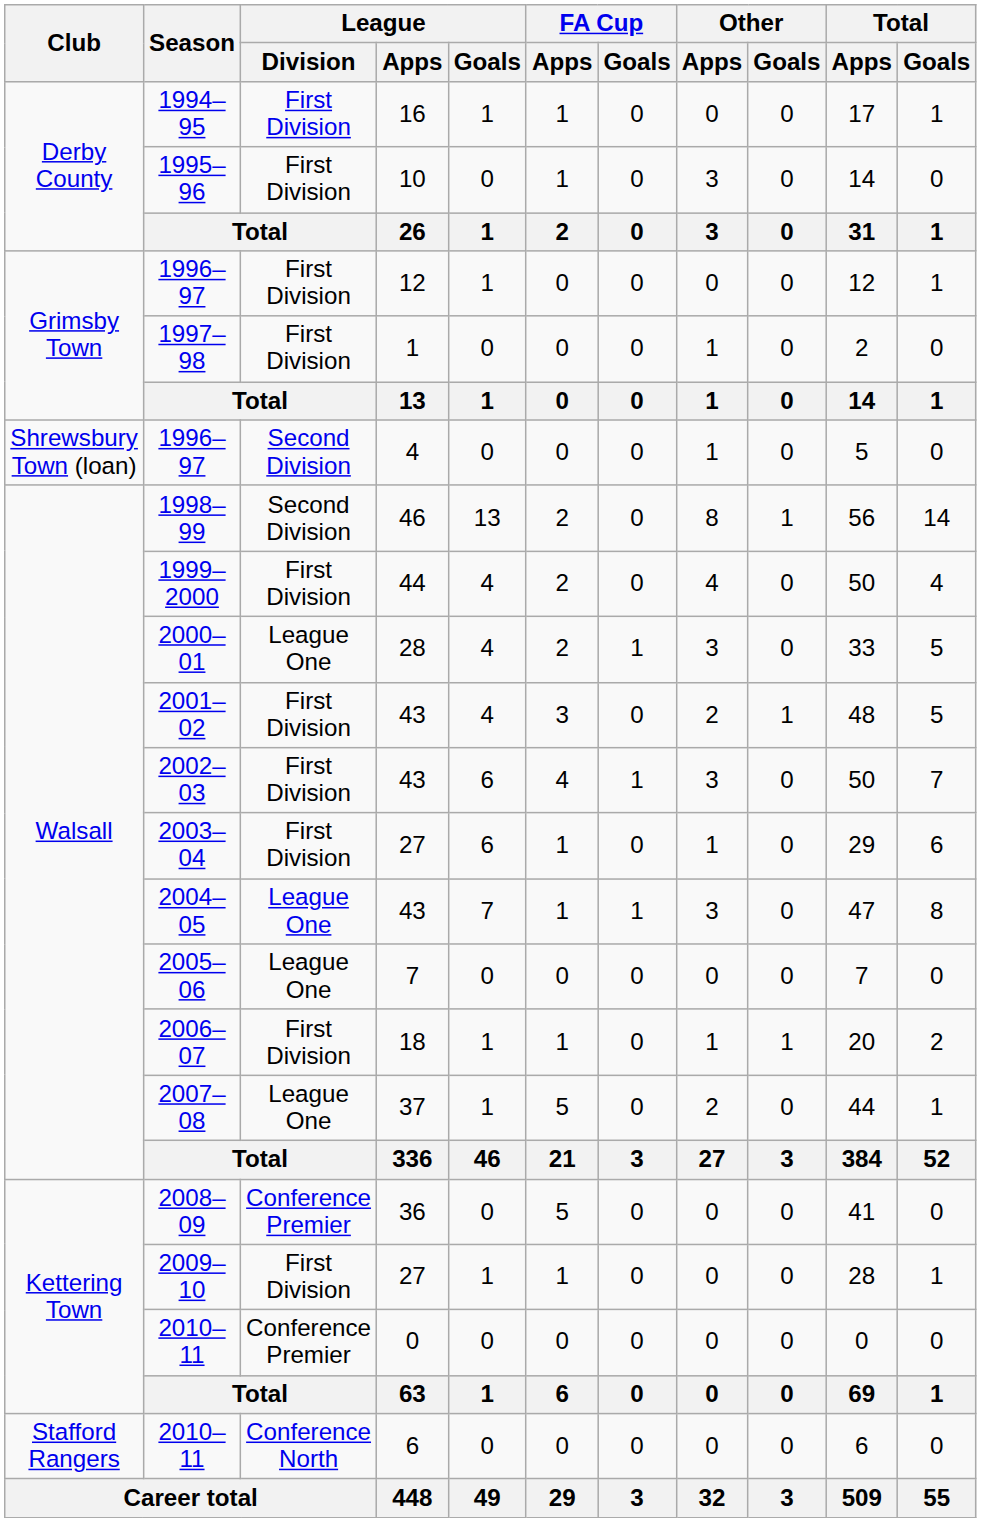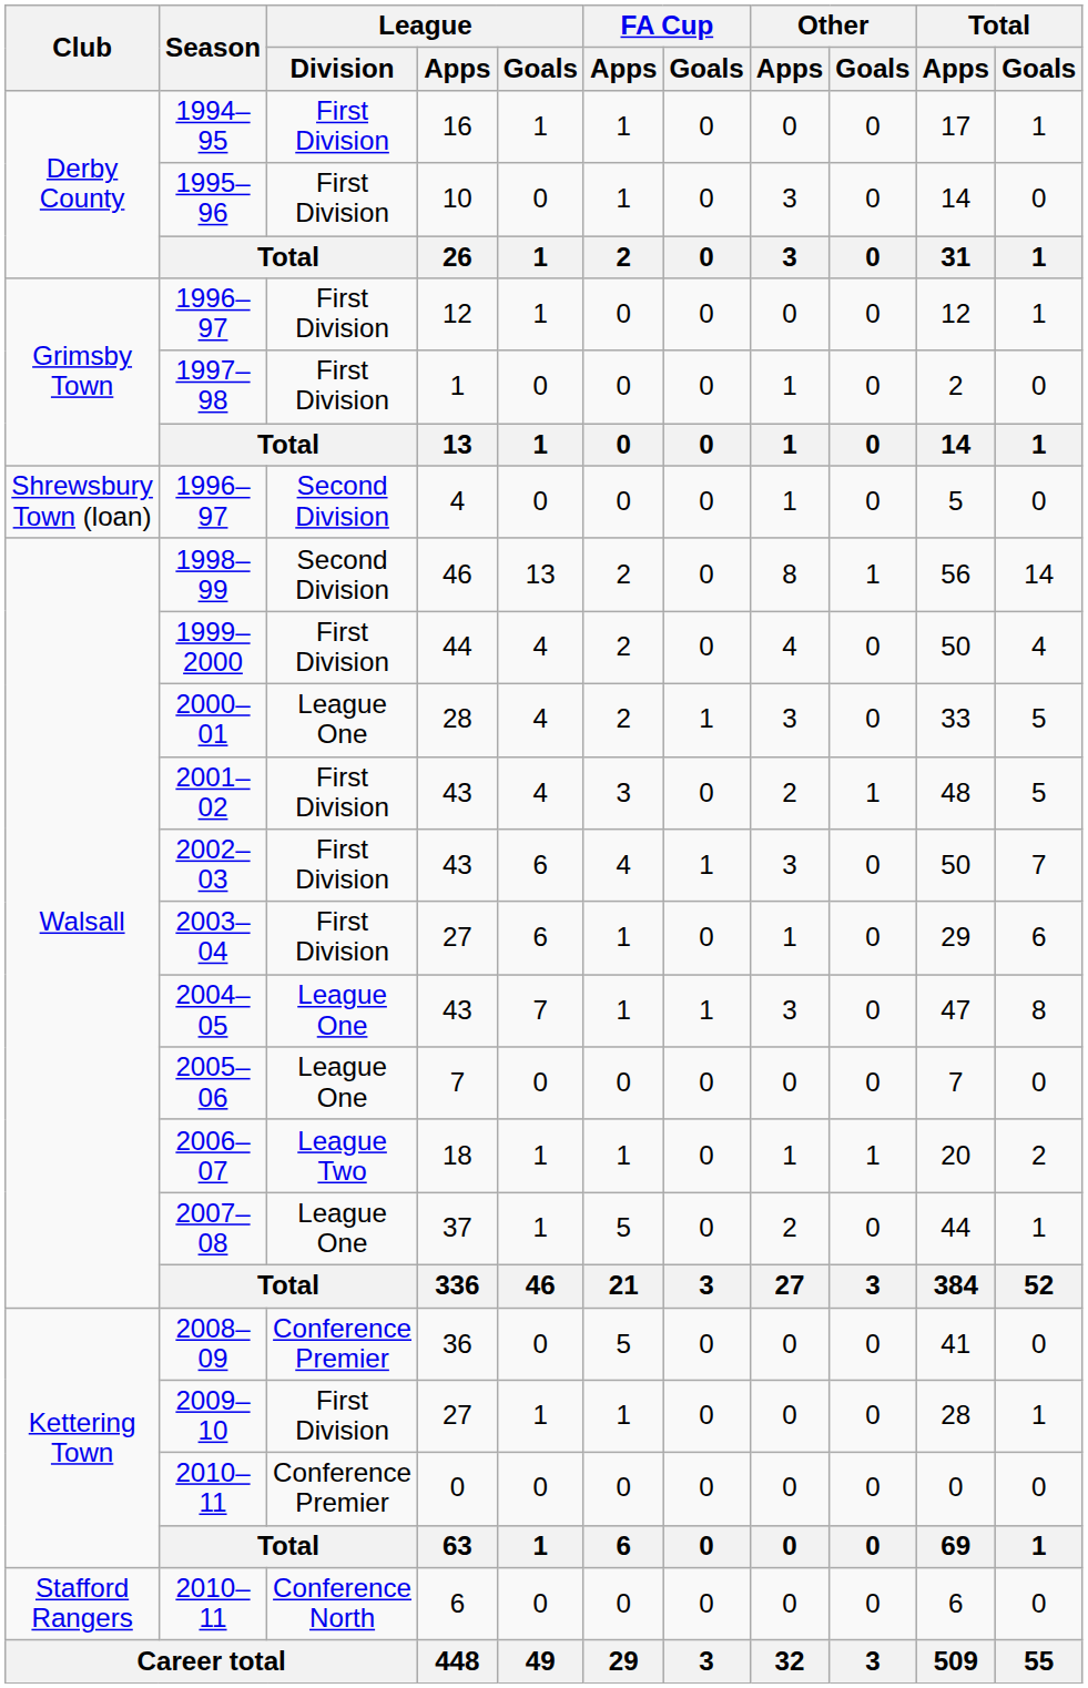2006–07 | League / Division: First Division -> League Two
